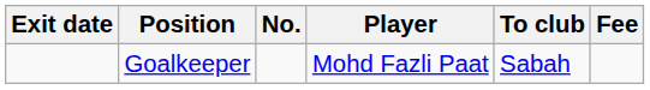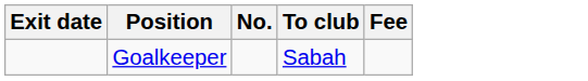- column: Player | Mohd Fazli Paat
